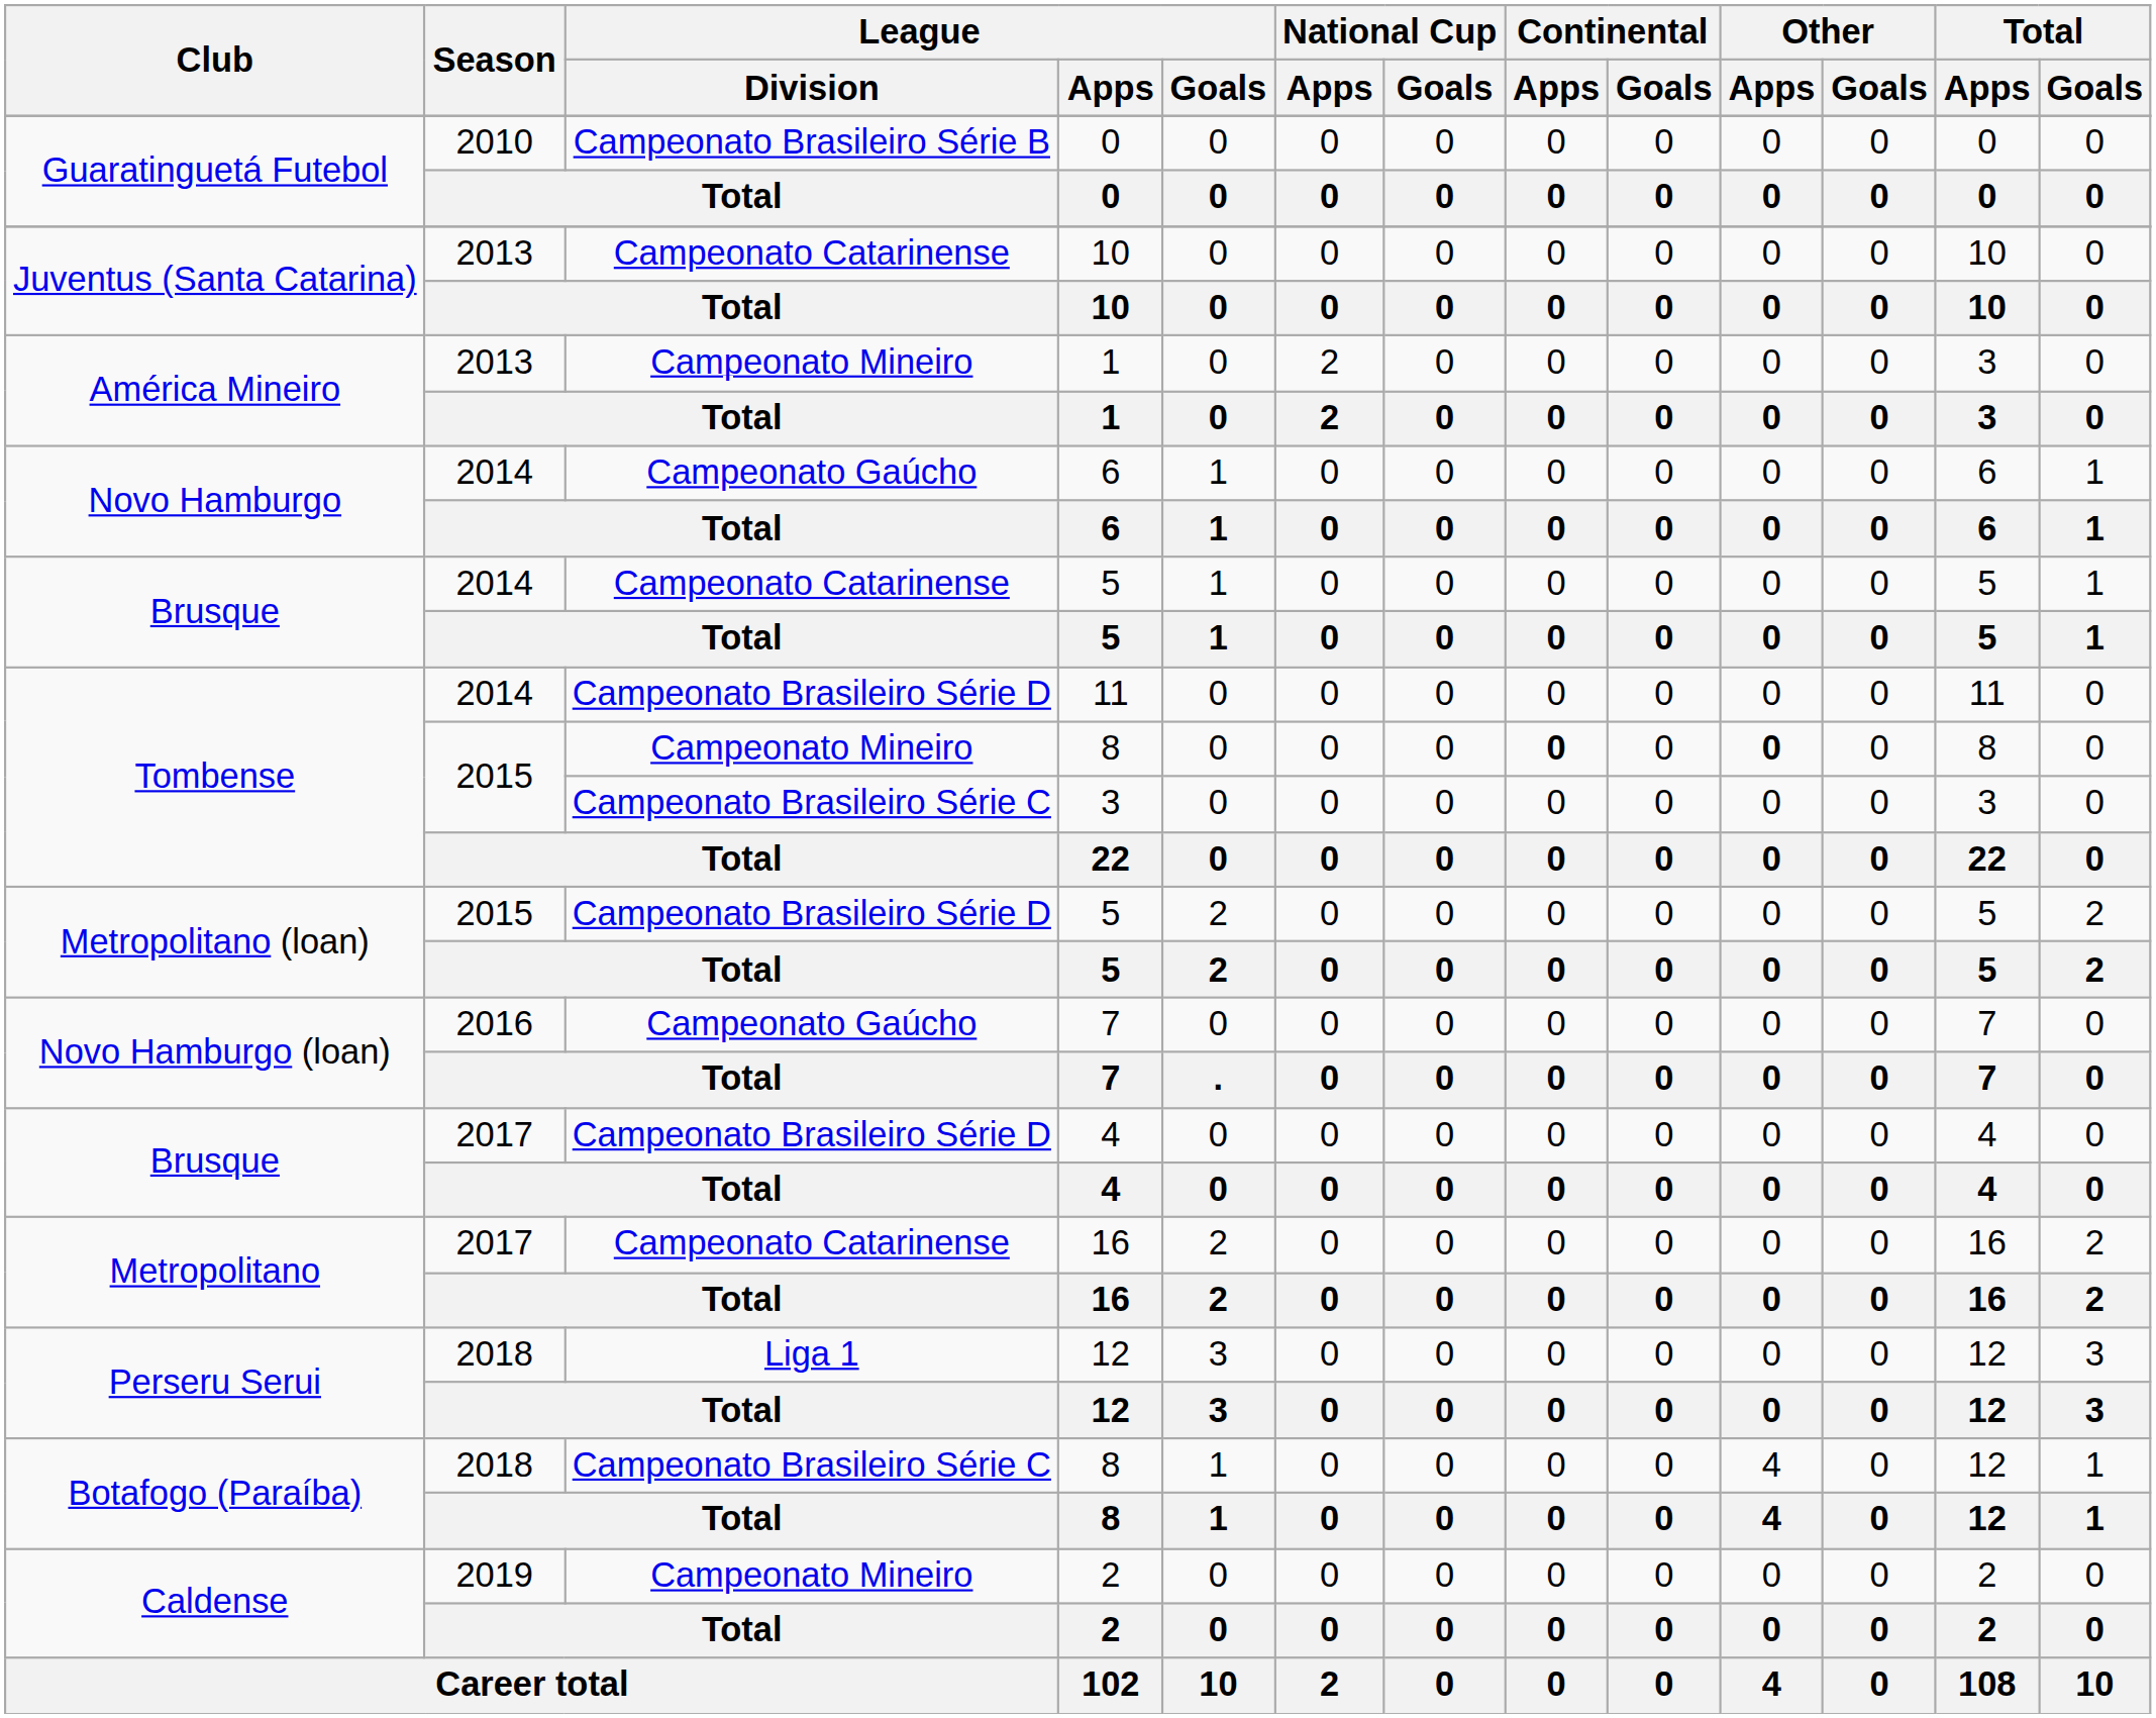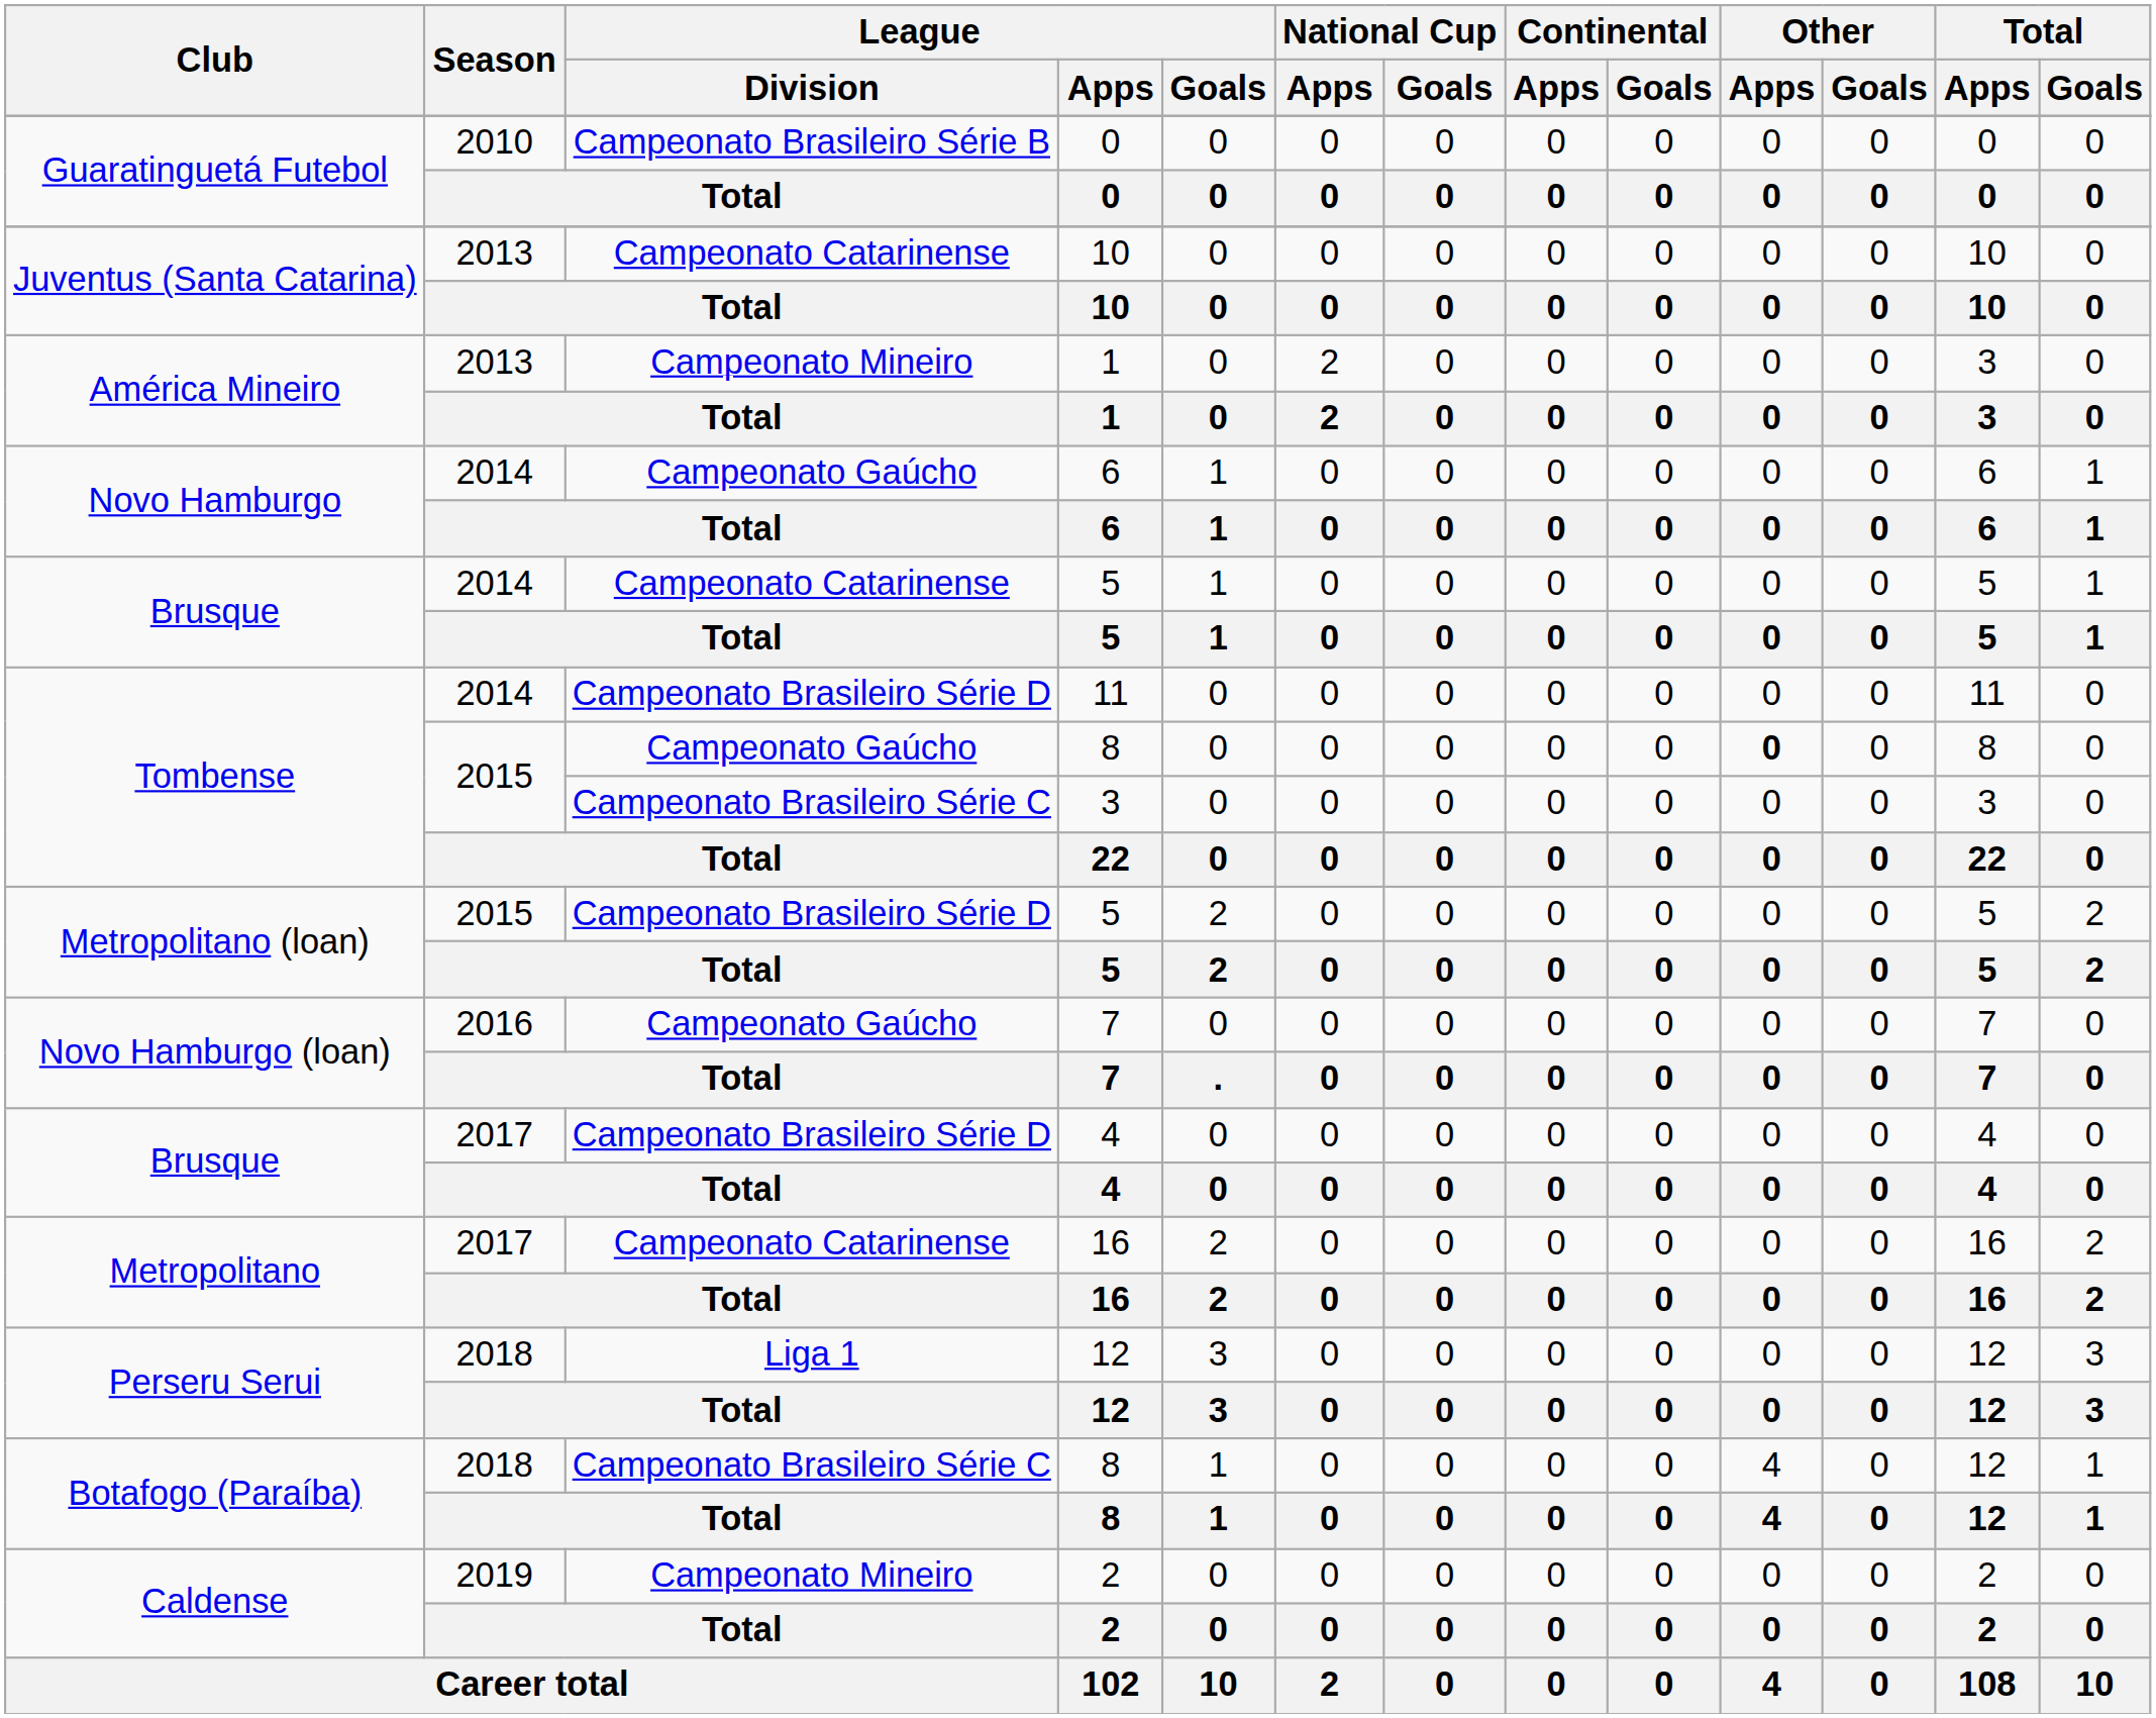Tombense / 8 | League / Division: Campeonato Mineiro -> Campeonato Gaúcho
Tombense / 8 | Continental / Apps: bold -> normal
